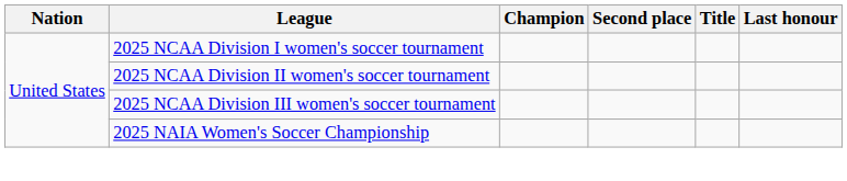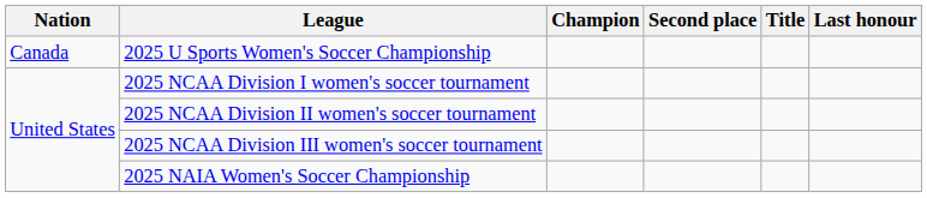+ row: Canada | 2025 U Sports Women's Soccer Championship
